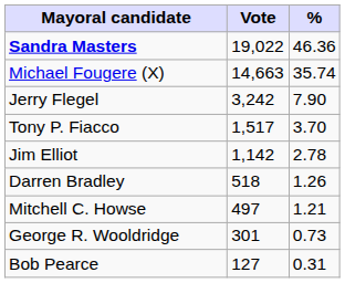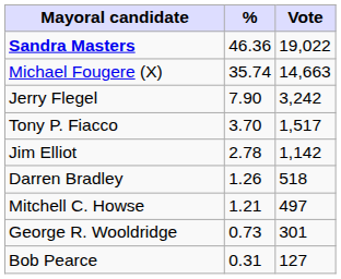columns swapped: Vote <-> %
